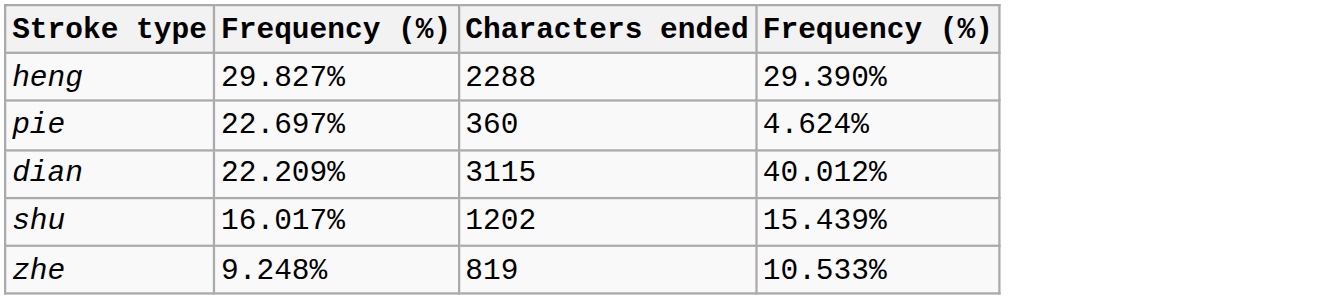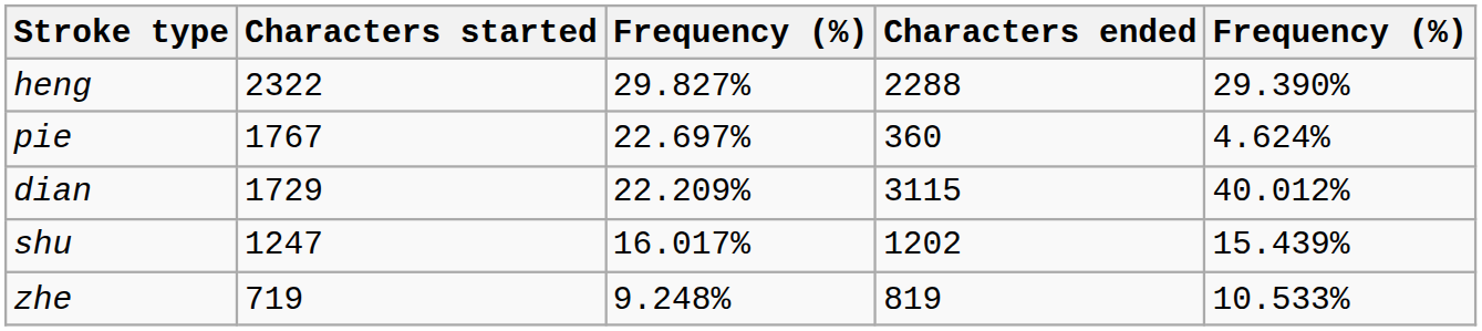+ column: Characters started | 2322 | 1767 | 1729 | 1247 | 719
